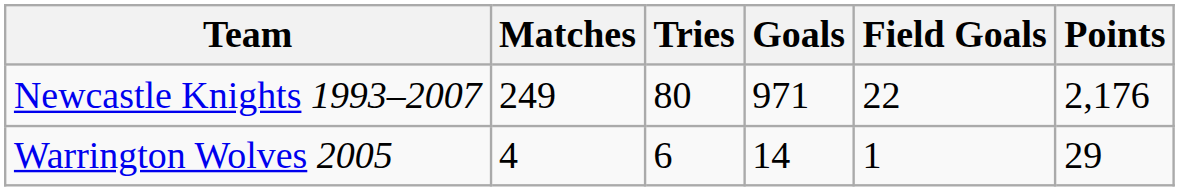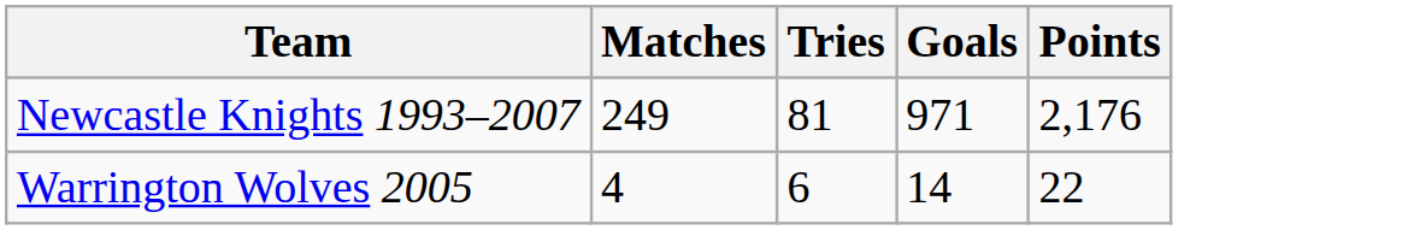- column: Field Goals | 22 | 1
Newcastle Knights 1993–2007 | Tries: 80 -> 81
Warrington Wolves 2005 | Points: 29 -> 22
